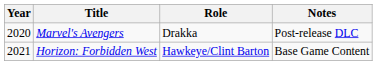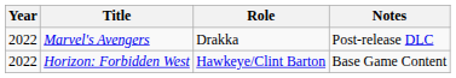Marvel's Avengers | Year: 2020 -> 2022
Horizon: Forbidden West | Year: 2021 -> 2022
